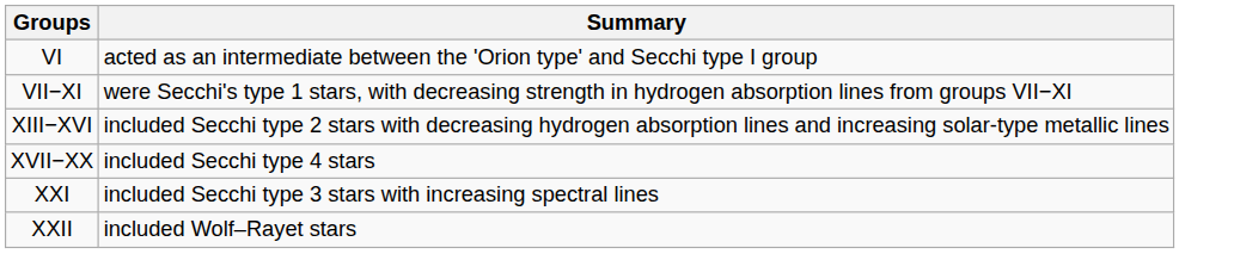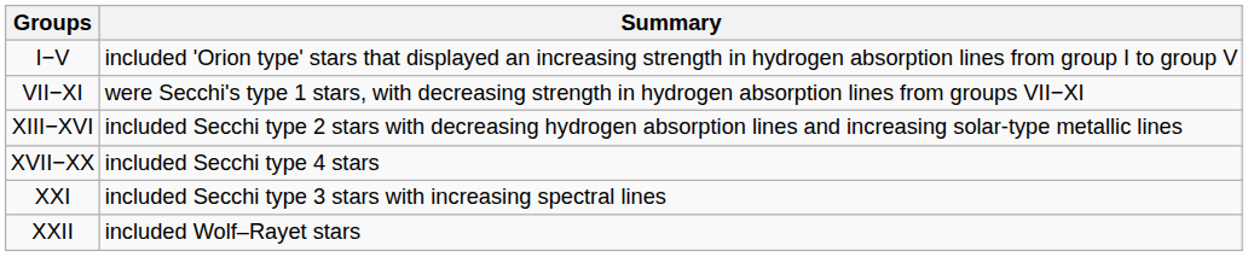+ row: I−V | included 'Orion type' stars that displayed an increasing strength in hydrogen absorption lines from group I to group V
- row: VI | acted as an intermediate between the 'Orion type' and Secchi type I group
